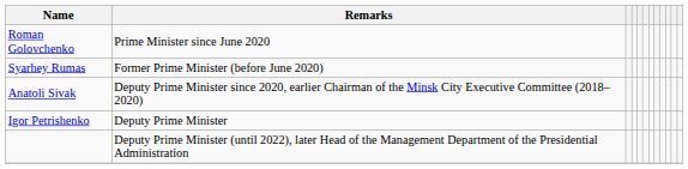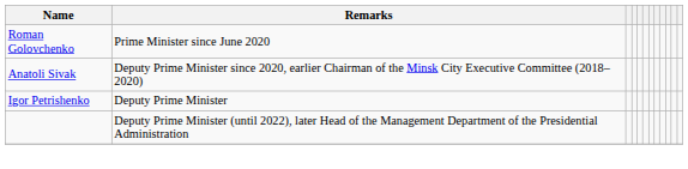- row: Syarhey Rumas | Former Prime Minister (before June 2020)
